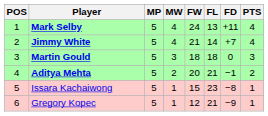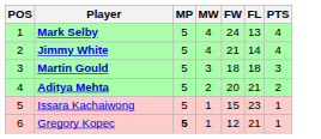- column: FD | +11 | +7 | 0 | −1 | −8 | −9
Gregory Kopec | MP: normal -> bold
